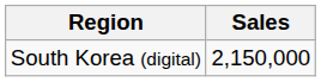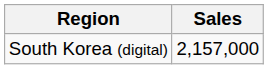South Korea (digital) | Sales: 2,150,000 -> 2,157,000
